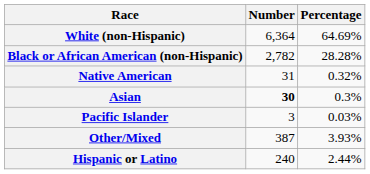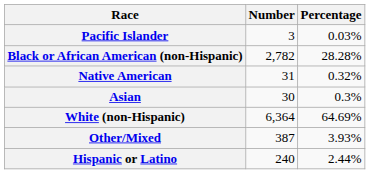rows swapped: White (non-Hispanic) <-> Pacific Islander
Asian | Number: bold -> normal
